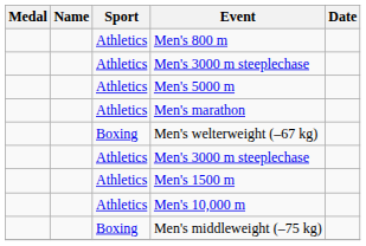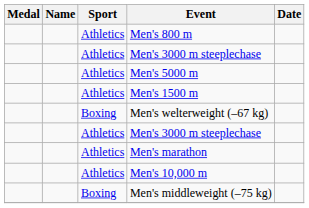rows swapped: Men's 1500 m <-> Men's marathon
